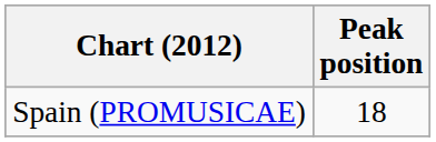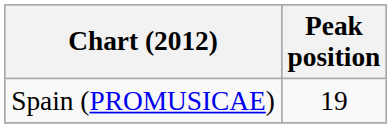Spain (PROMUSICAE) | Peak position: 18 -> 19
